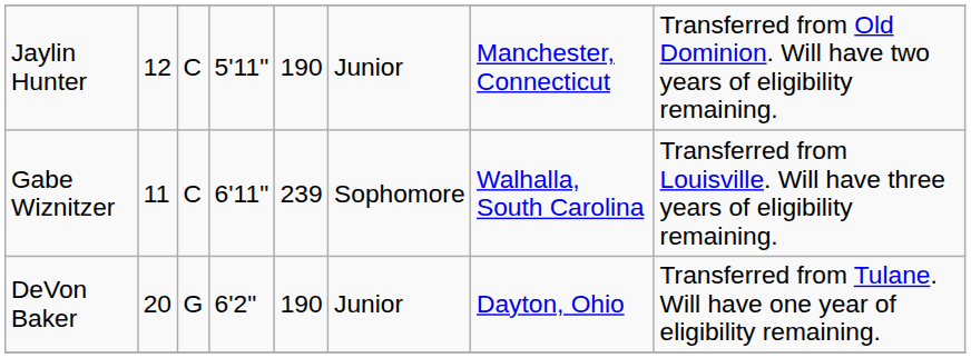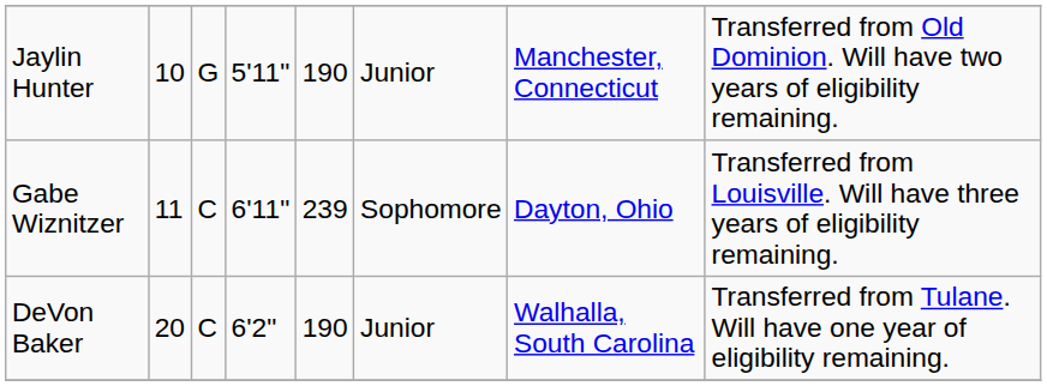Jaylin Hunter | column 2: 12 -> 10
Jaylin Hunter | column 3: C -> G
Gabe Wiznitzer | column 7: Walhalla, South Carolina -> Dayton, Ohio
DeVon Baker | column 3: G -> C
DeVon Baker | column 7: Dayton, Ohio -> Walhalla, South Carolina
